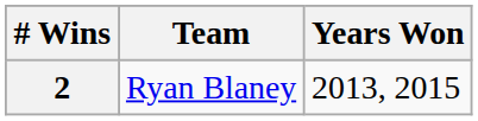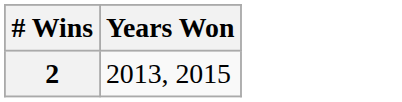- column: Team | Ryan Blaney
